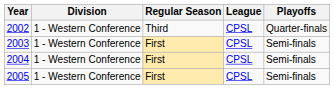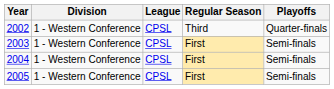columns swapped: League <-> Regular Season
